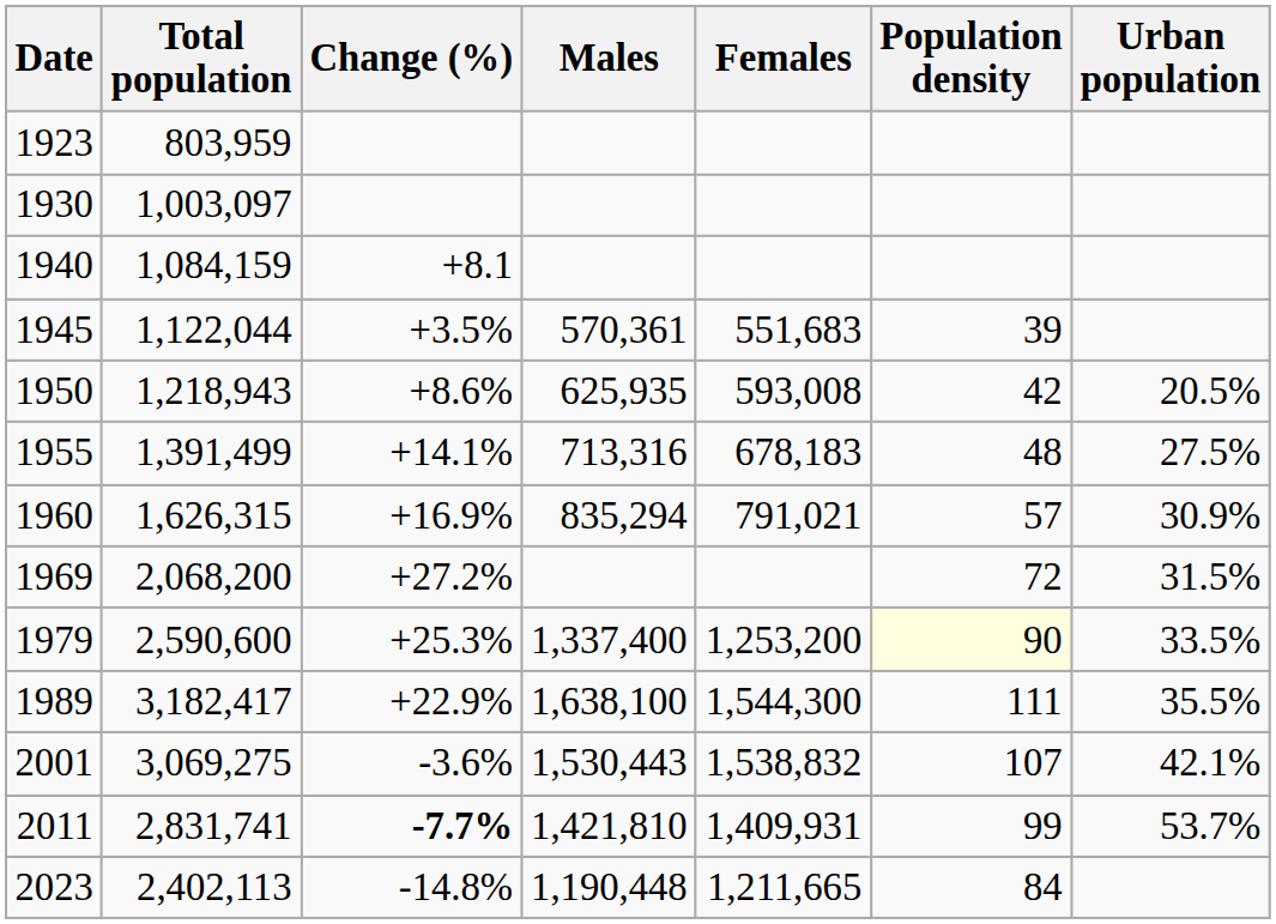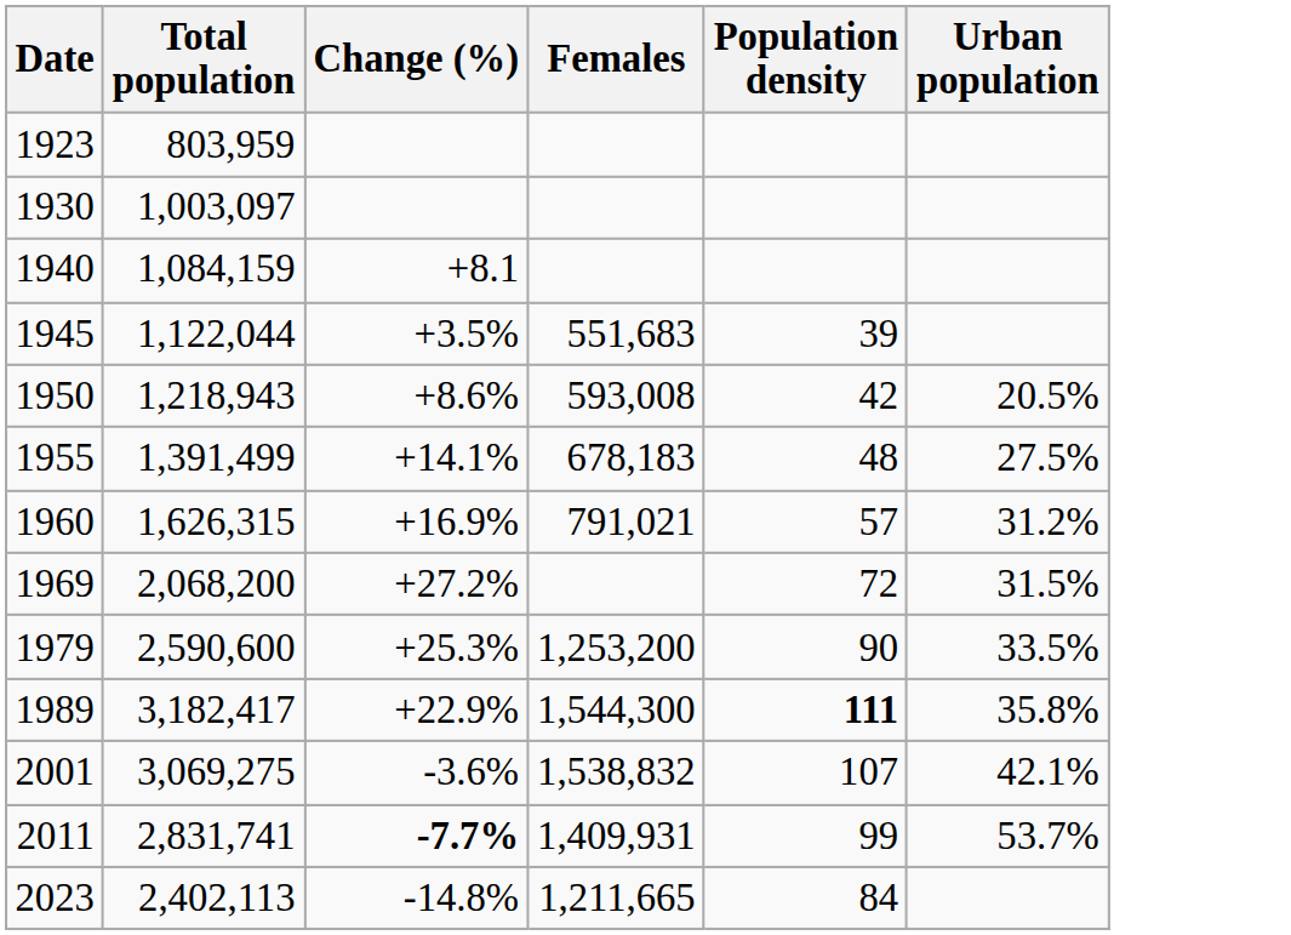- column: Males | 570,361 | 625,935 | 713,316 | 835,294 | 1,337,400 | 1,638,100 | 1,530,443 | 1,421,810 | 1,190,448
1960 | Urban population: 30.9% -> 31.2%
1979 | Population density: lightyellow background -> no background
1989 | Population density: normal -> bold
1989 | Urban population: 35.5% -> 35.8%
